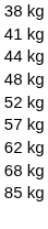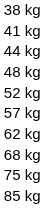+ row: 75 kg
